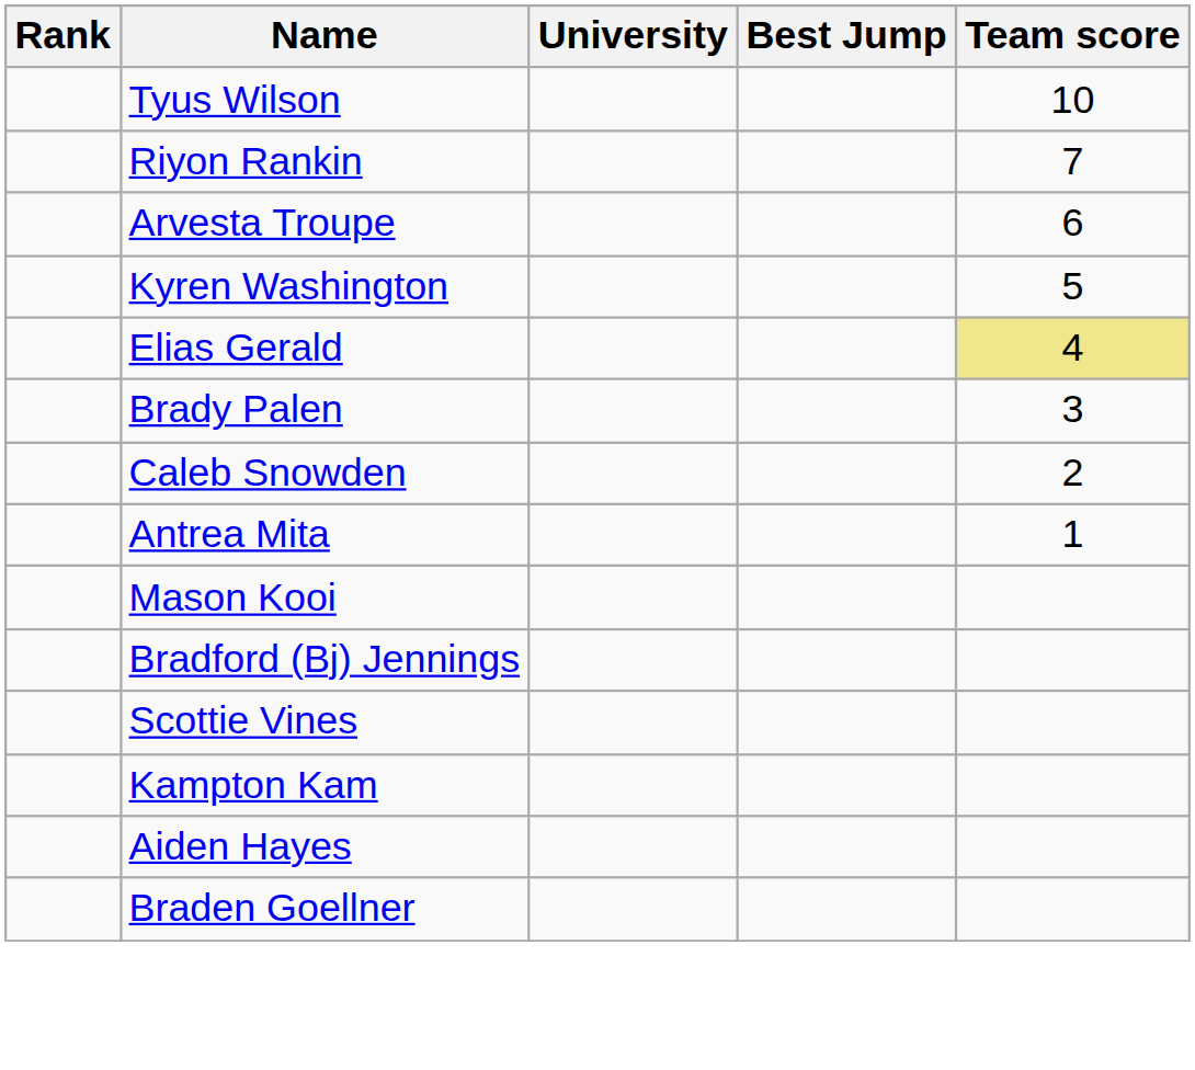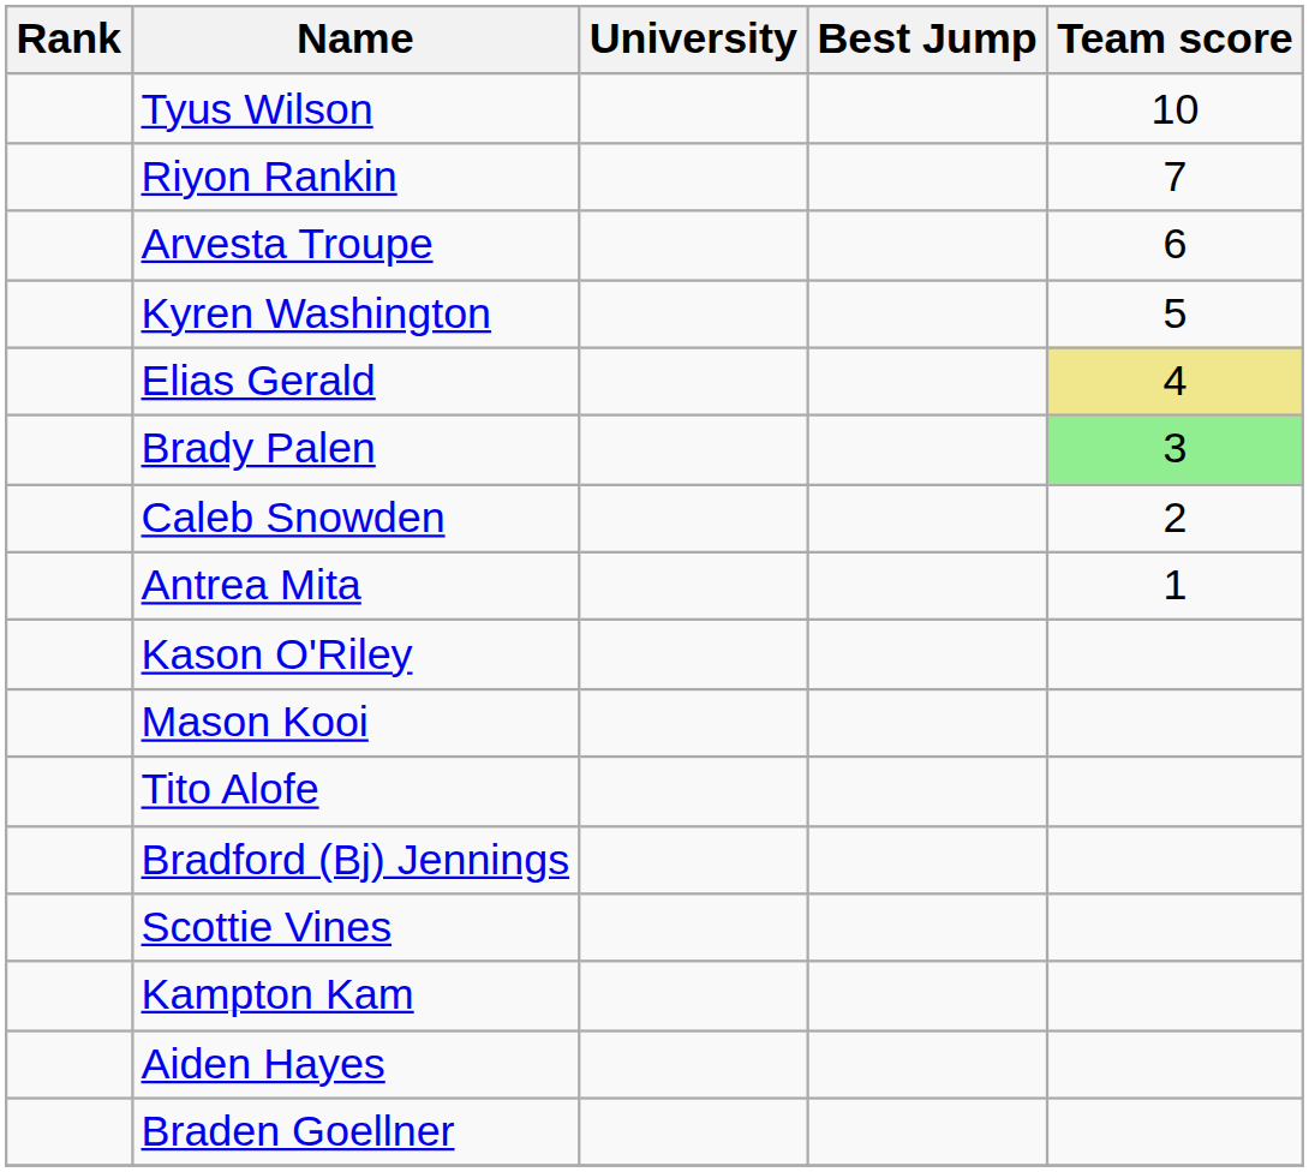Brady Palen | Team score: no background -> lightgreen background
+ row: Kason O'Riley
+ row: Tito Alofe
